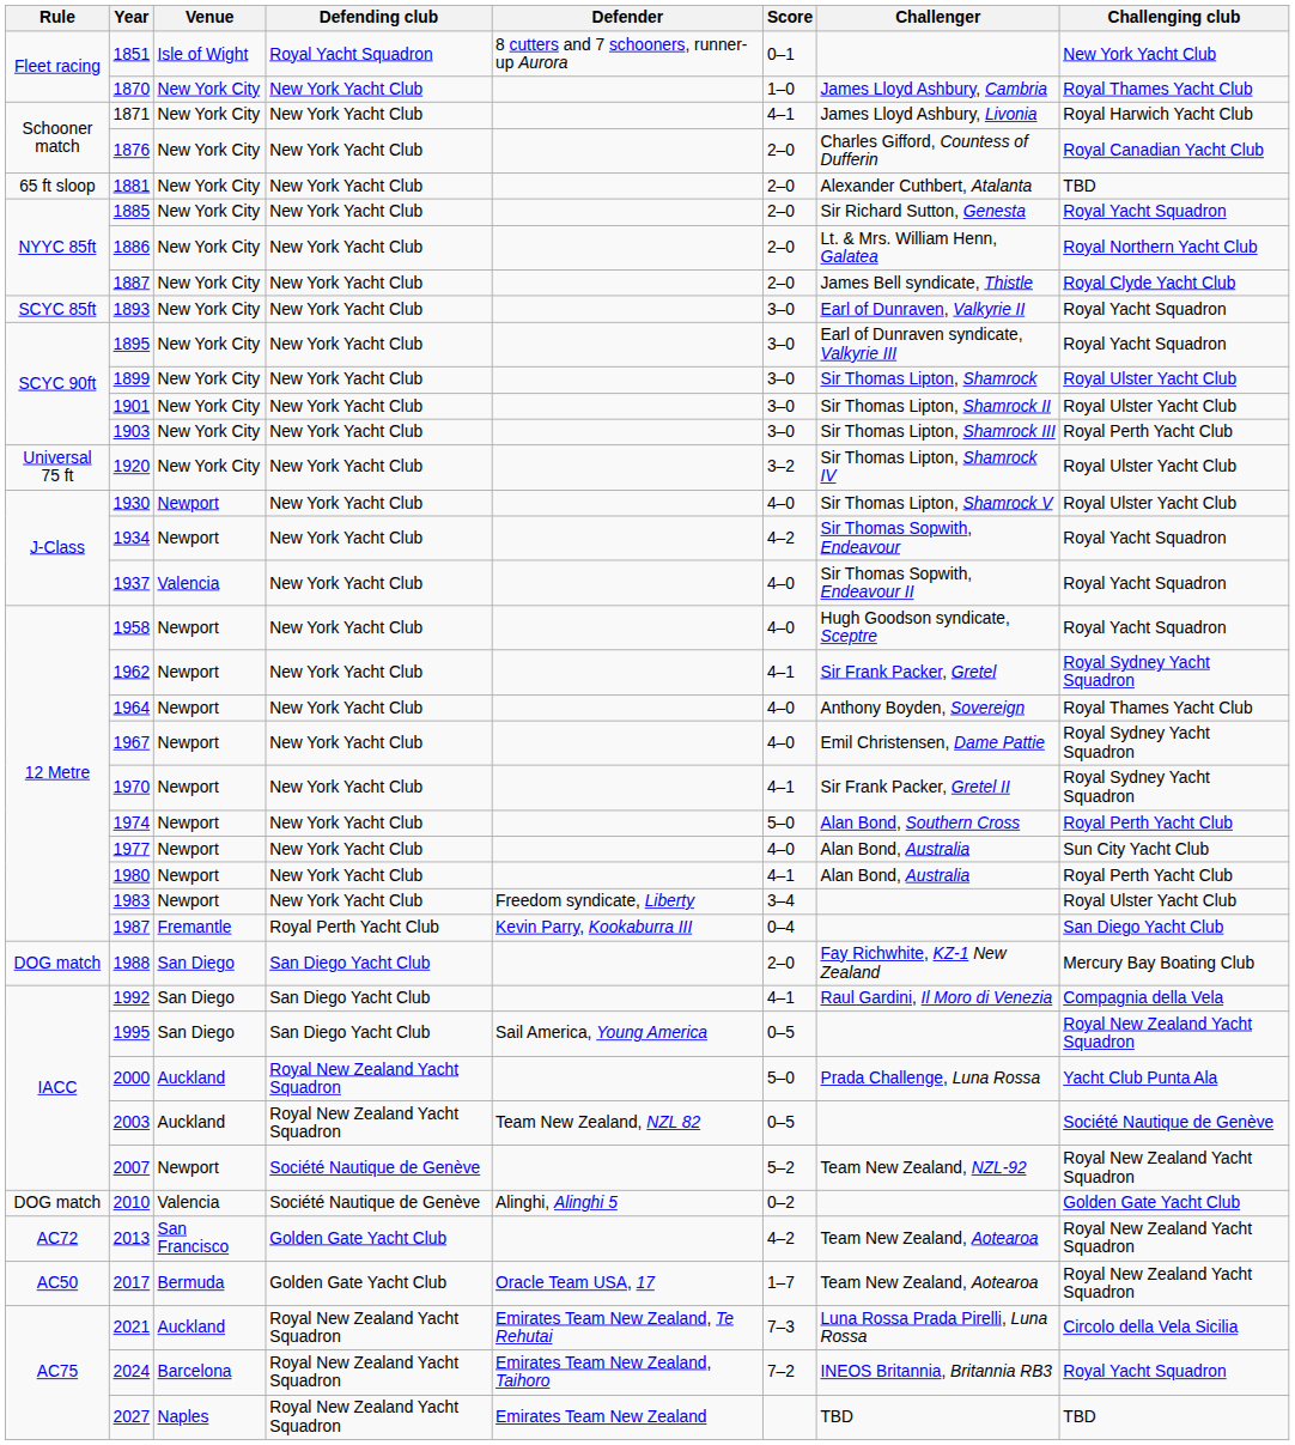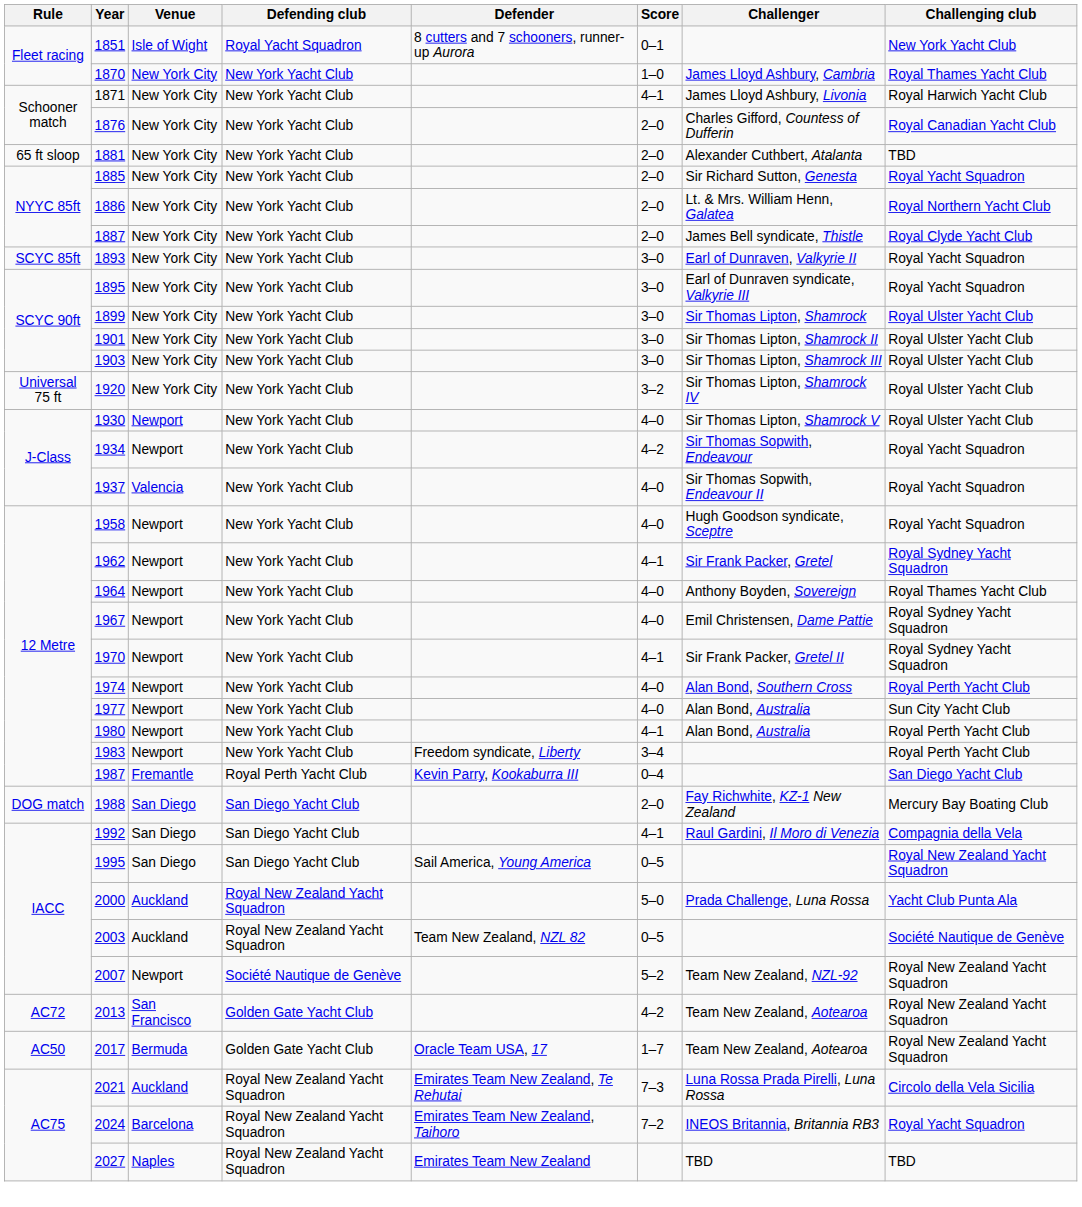1903 | Challenging club: Royal Perth Yacht Club -> Royal Ulster Yacht Club
1974 | Score: 5–0 -> 4–0
1983 | Challenging club: Royal Ulster Yacht Club -> Royal Perth Yacht Club
- row: DOG match | 2010 | Valencia | Société Nautique de Genève | Alinghi, Alinghi 5 | 0–2 | Golden Gate Yacht Club
